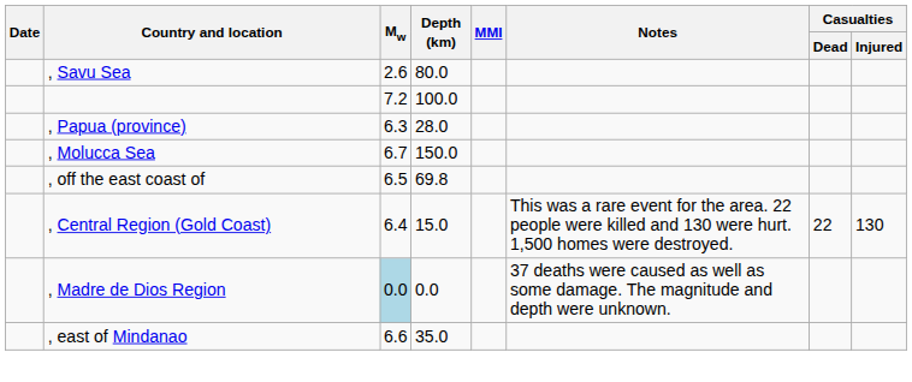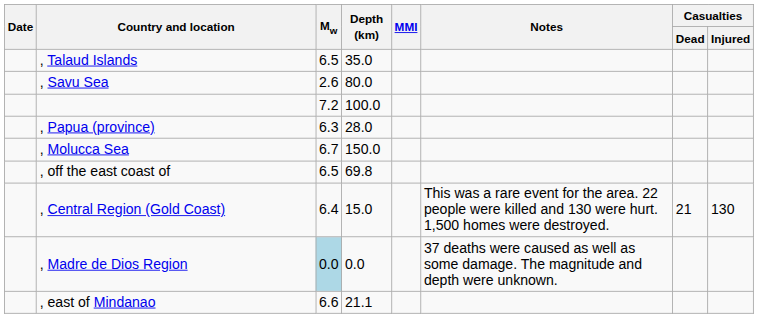+ row: , Talaud Islands | 6.5 | 35.0
, Central Region (Gold Coast) | Casualties / Dead: 22 -> 21
, east of Mindanao | Depth (km): 35.0 -> 21.1
